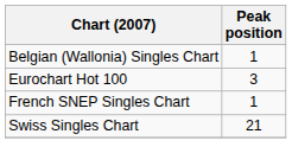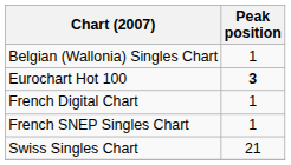Eurochart Hot 100 | Peak position: normal -> bold
+ row: French Digital Chart | 1
